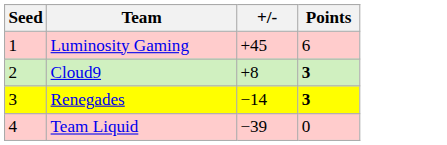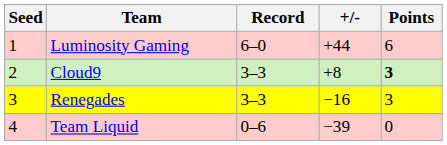+ column: Record | 6–0 | 3–3 | 3–3 | 0–6
Luminosity Gaming | +/-: +45 -> +44
Renegades | +/-: −14 -> −16
Renegades | Points: bold -> normal
